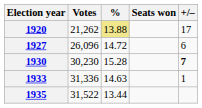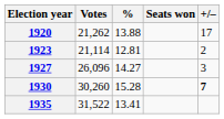1920 | %: khaki background -> no background
+ row: 1923 | 21,114 | 12.81 | 2
1927 | %: 14.72 -> 14.27
1927 | +/–: 6 -> 3
1930 | Votes: 30,230 -> 30,260
- row: 1933 | 31,336 | 14.63 | 1
1935 | %: 13.44 -> 13.41
